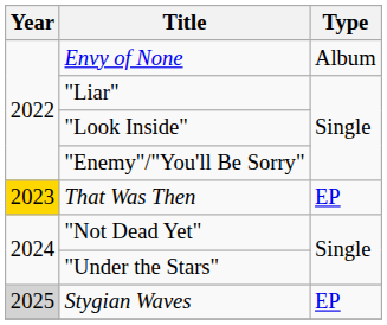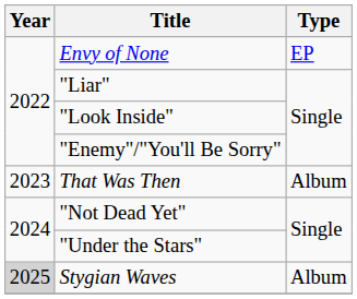Envy of None | Type: Album -> EP
That Was Then | Year: gold background -> no background
That Was Then | Type: EP -> Album
Stygian Waves | Type: EP -> Album
